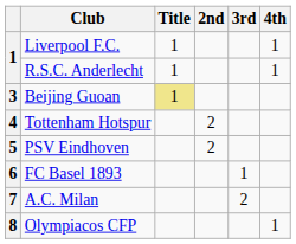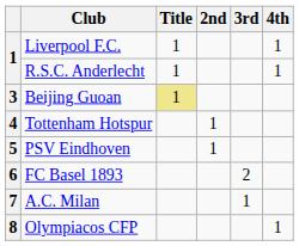Tottenham Hotspur | 2nd: 2 -> 1
PSV Eindhoven | 2nd: 2 -> 1
FC Basel 1893 | 3rd: 1 -> 2
A.C. Milan | 3rd: 2 -> 1
